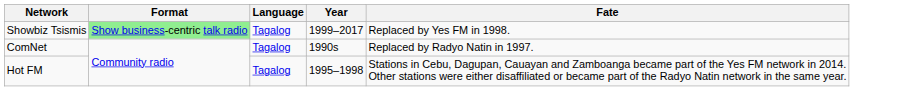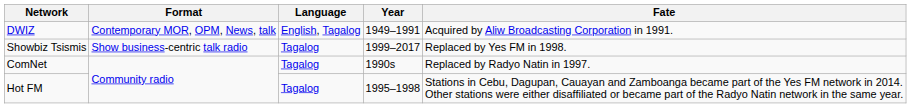+ row: DWIZ | Contemporary MOR, OPM, News, talk | English, Tagalog | 1949–1991 | Acquired by Aliw Broadcasting Corporation in 1991.
Showbiz Tsismis | Format: lightgreen background -> no background
